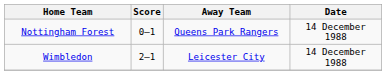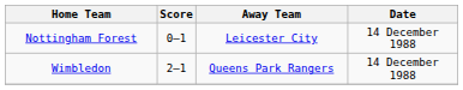Nottingham Forest | Away Team: Queens Park Rangers -> Leicester City
Wimbledon | Away Team: Leicester City -> Queens Park Rangers
